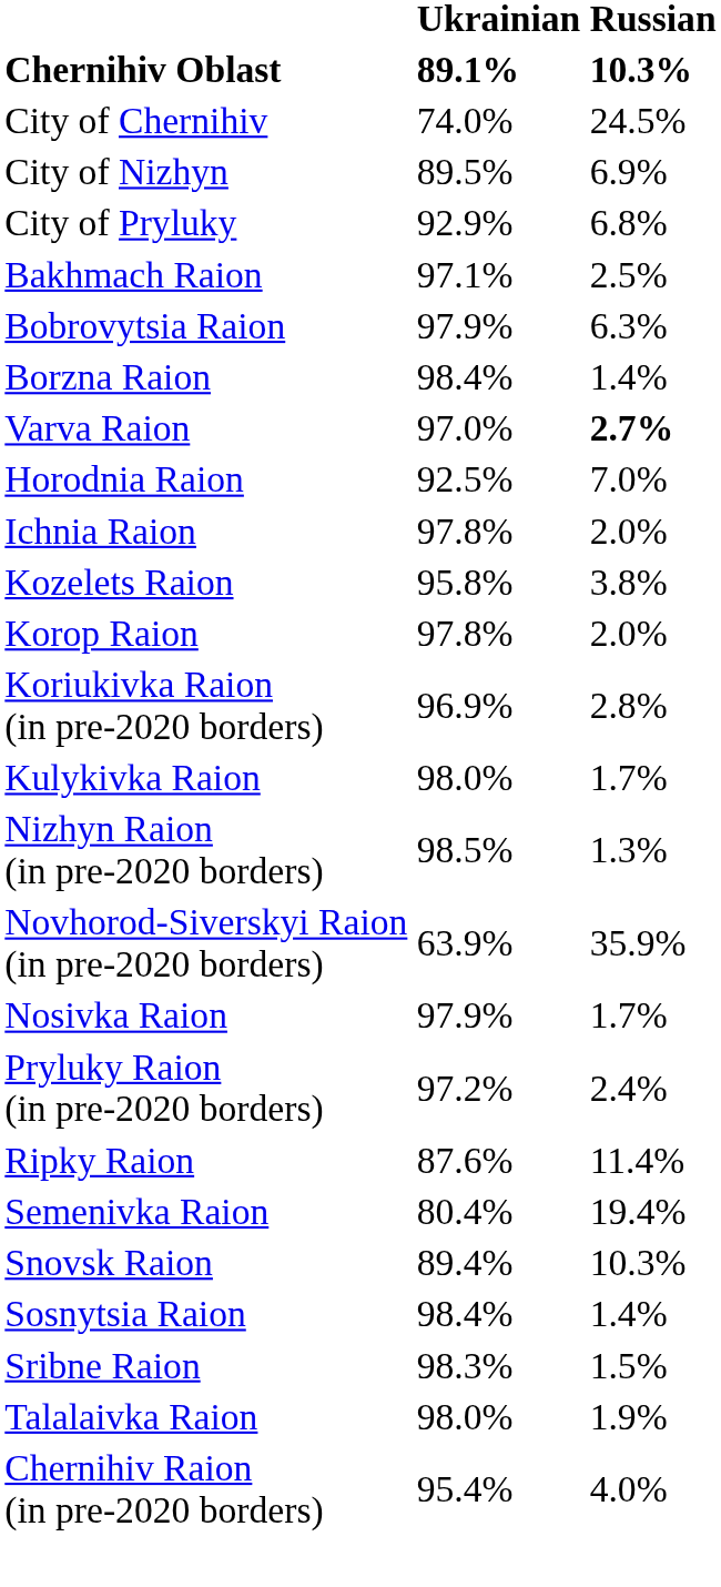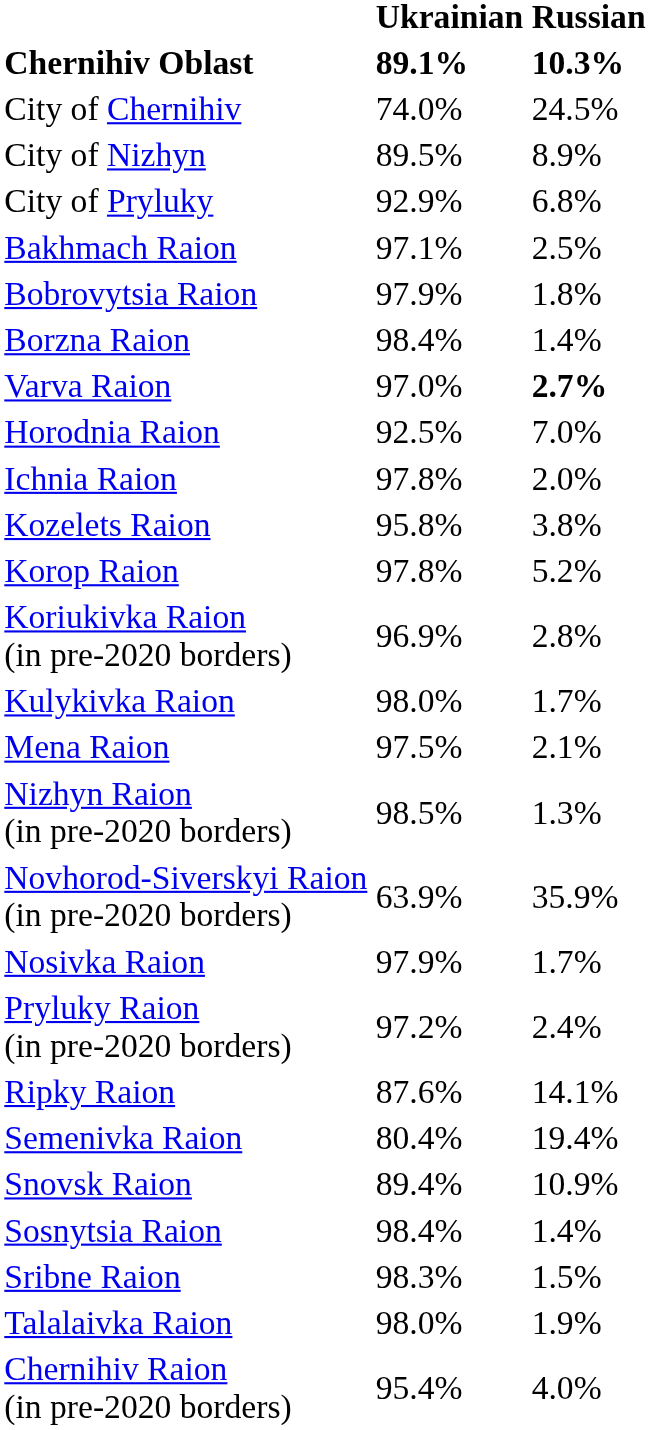City of Nizhyn | Russian: 6.9% -> 8.9%
Bobrovytsia Raion | Russian: 6.3% -> 1.8%
Korop Raion | Russian: 2.0% -> 5.2%
+ row: Mena Raion | 97.5% | 2.1%
Ripky Raion | Russian: 11.4% -> 14.1%
Snovsk Raion | Russian: 10.3% -> 10.9%
